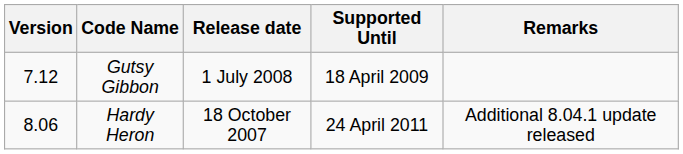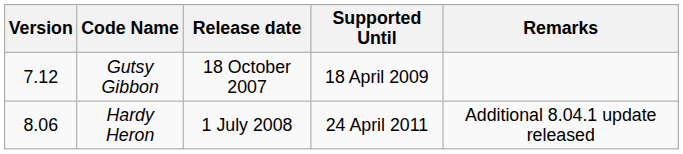Gutsy Gibbon | Release date: 1 July 2008 -> 18 October 2007
Hardy Heron | Release date: 18 October 2007 -> 1 July 2008
